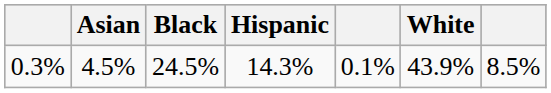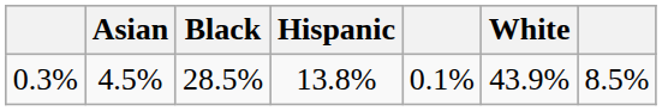0.3% | Black: 24.5% -> 28.5%
0.3% | Hispanic: 14.3% -> 13.8%
